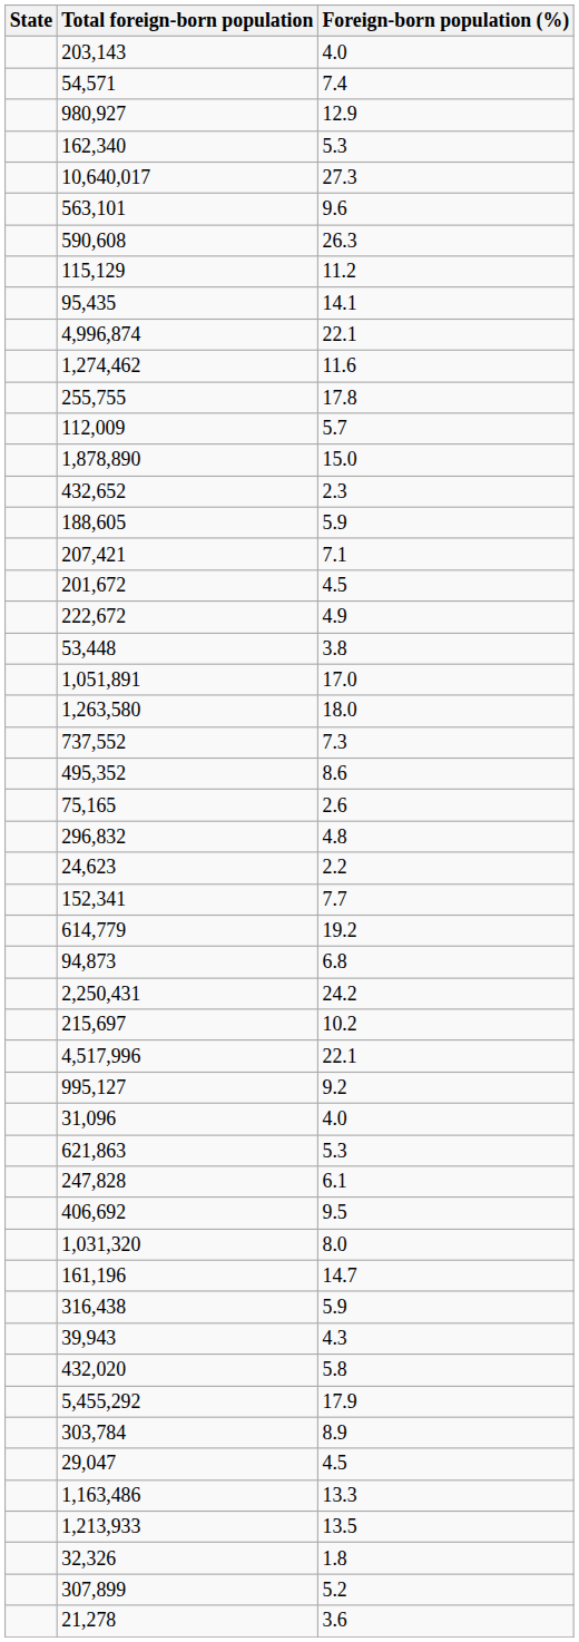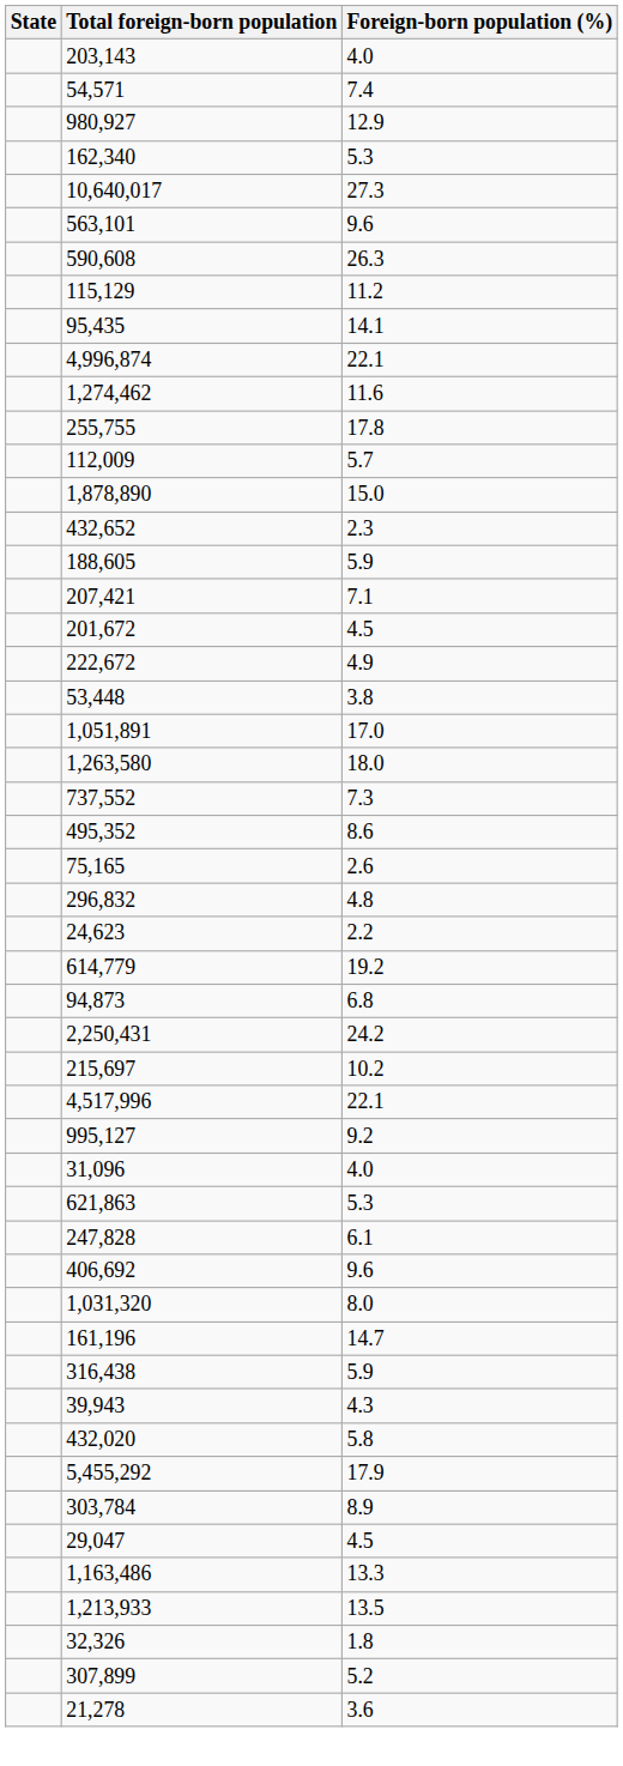- row: 152,341 | 7.7
406,692 | Foreign-born population (%): 9.5 -> 9.6
